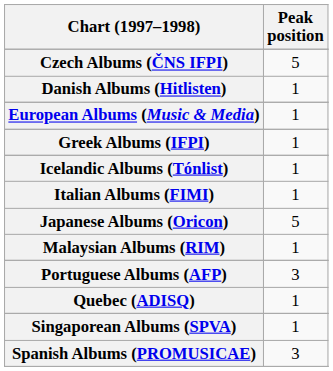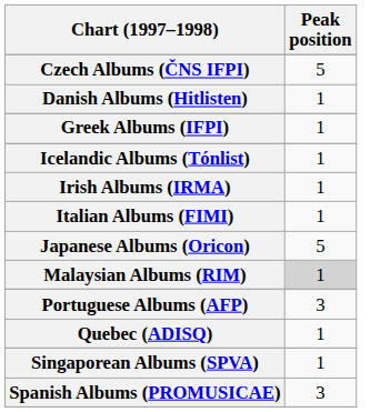- row: European Albums (Music & Media) | 1
+ row: Irish Albums (IRMA) | 1
Malaysian Albums (RIM) | Peak position: no background -> lightgrey background
